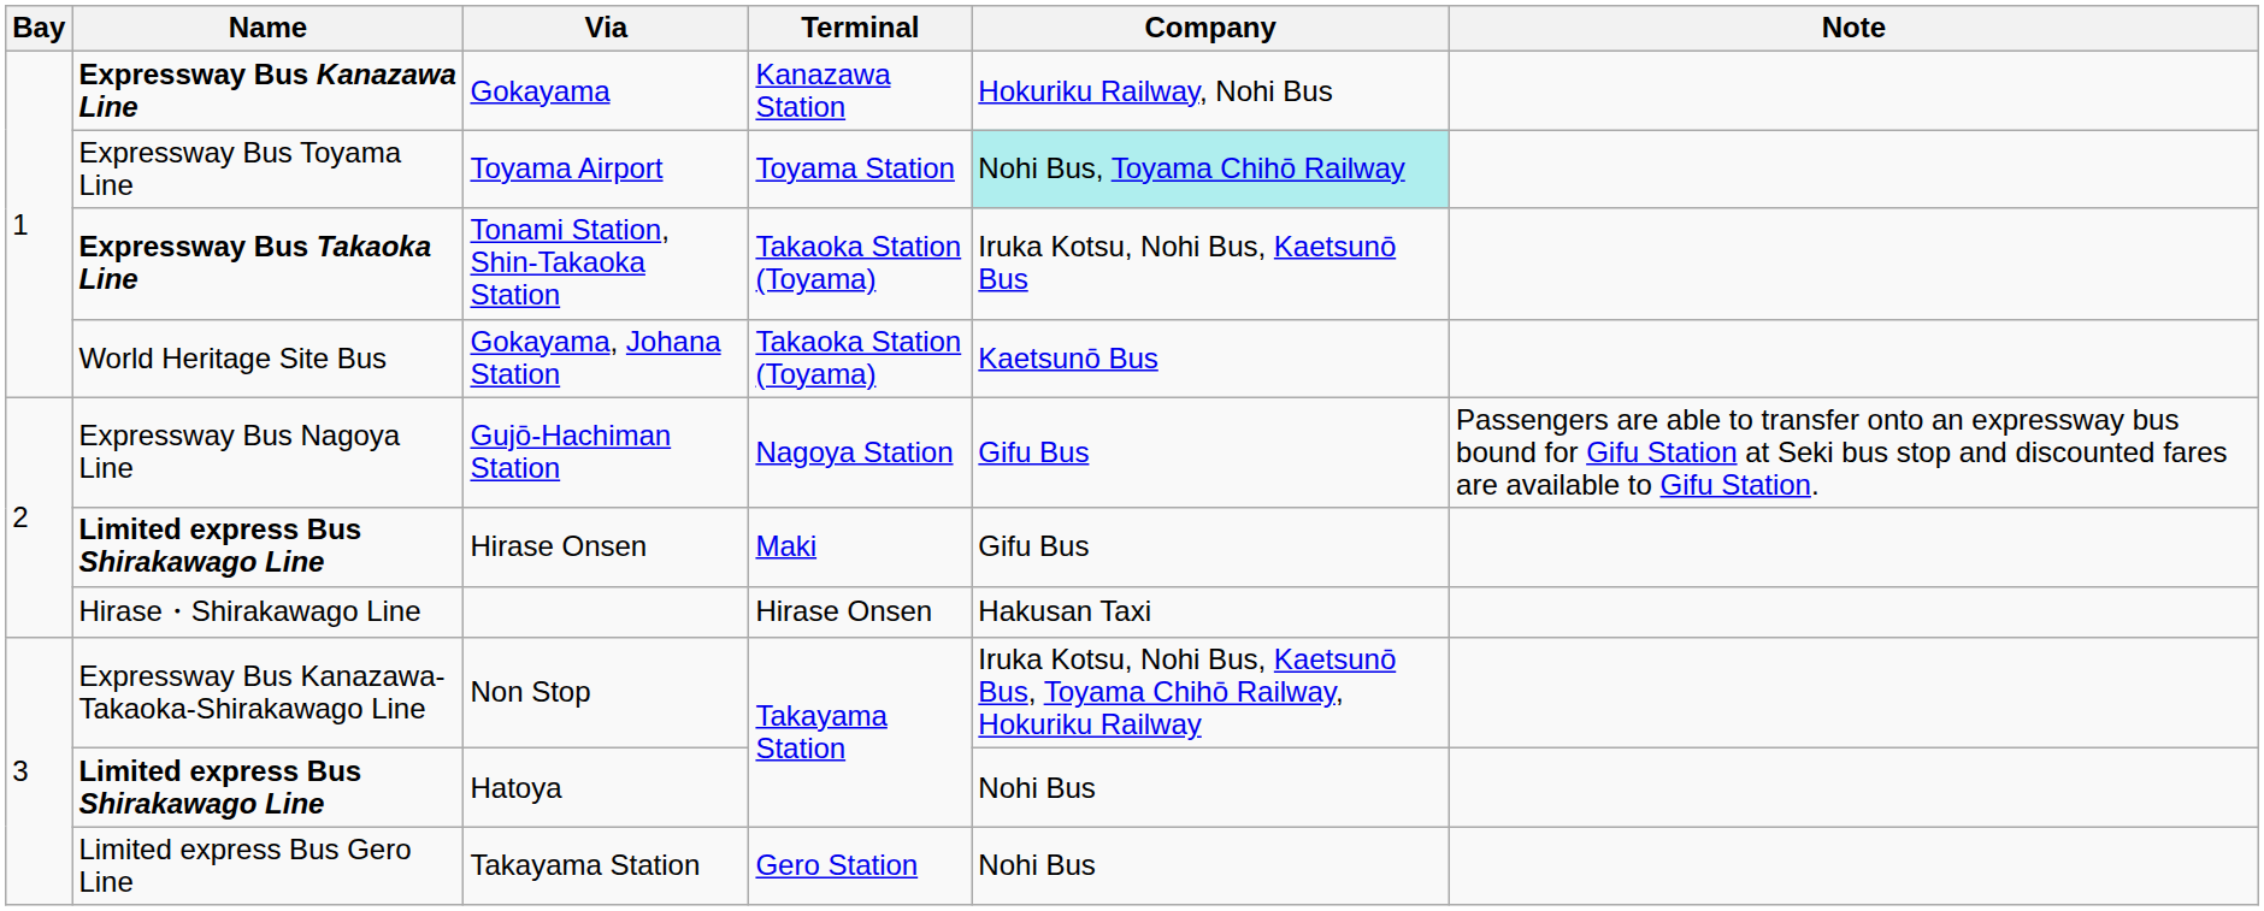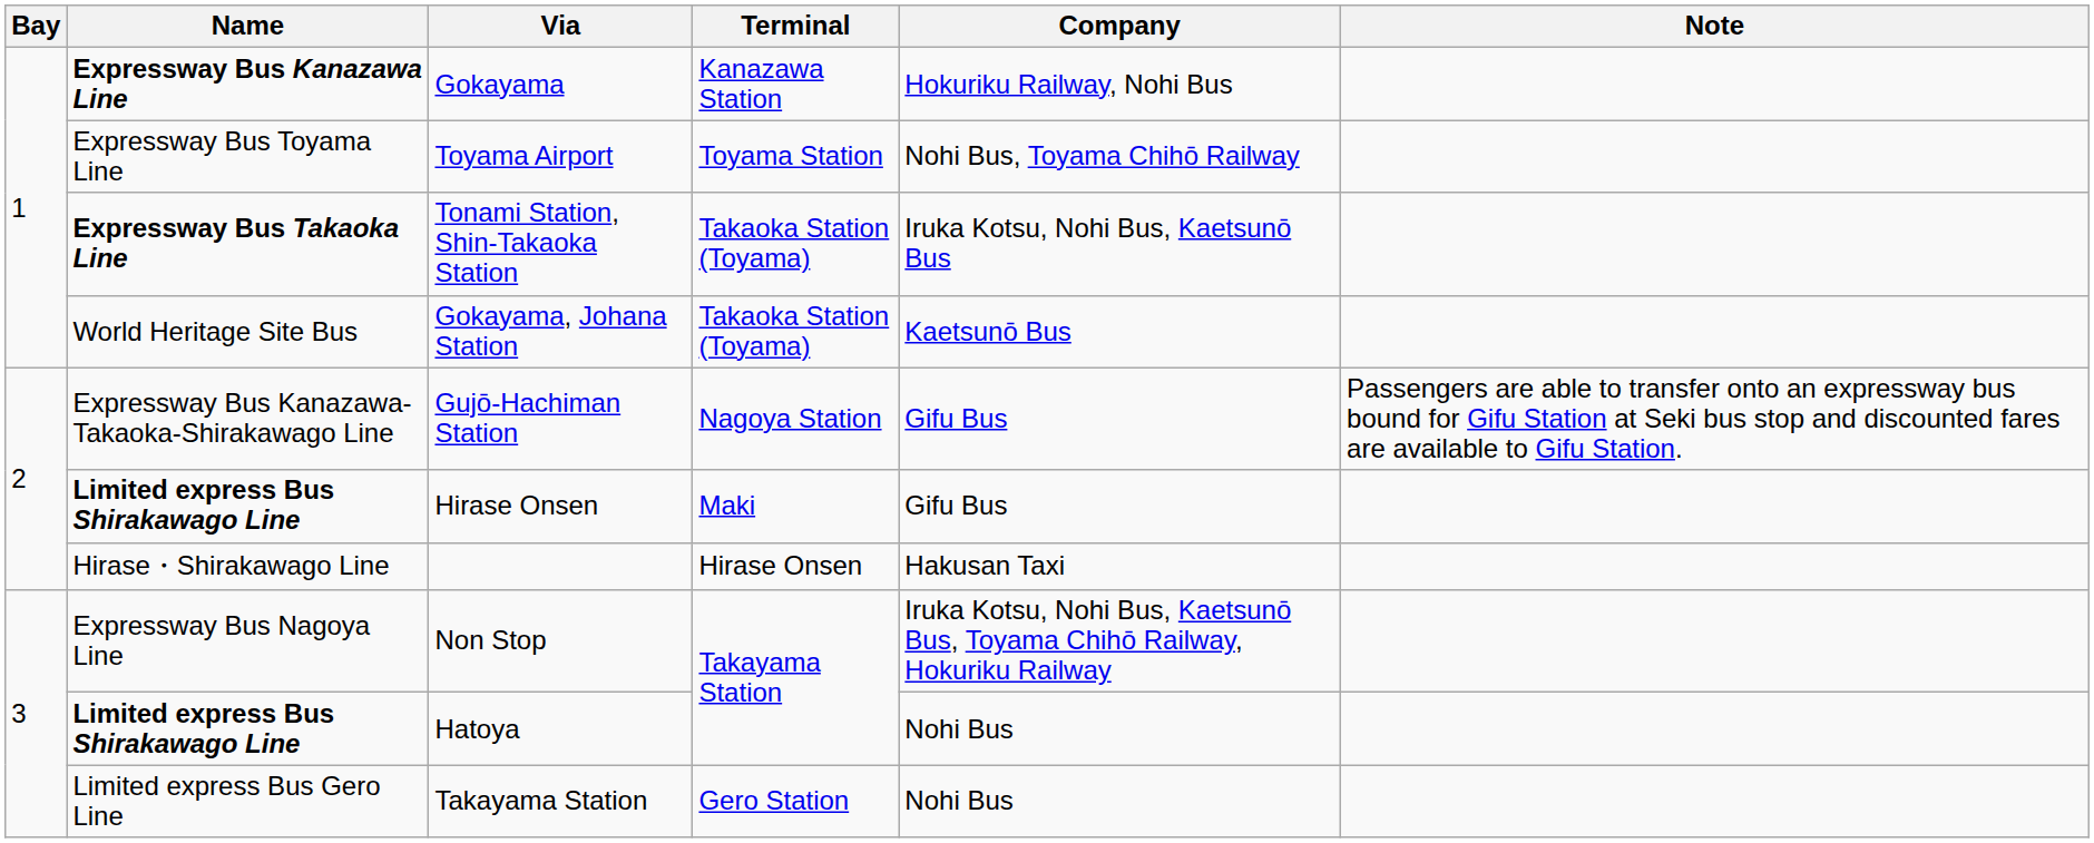Toyama Airport | Company: paleturquoise background -> no background
Gujō-Hachiman Station | Name: Expressway Bus Nagoya Line -> Expressway Bus Kanazawa-Takaoka-Shirakawago Line
Non Stop | Name: Expressway Bus Kanazawa-Takaoka-Shirakawago Line -> Expressway Bus Nagoya Line
